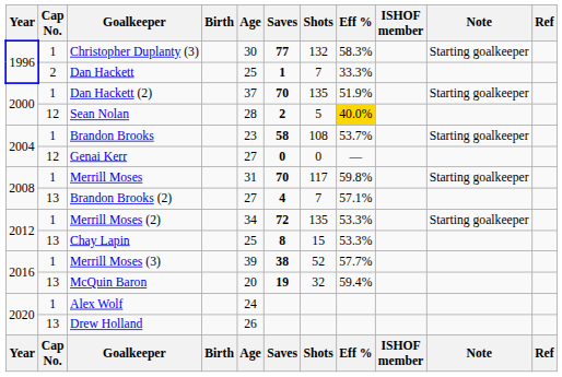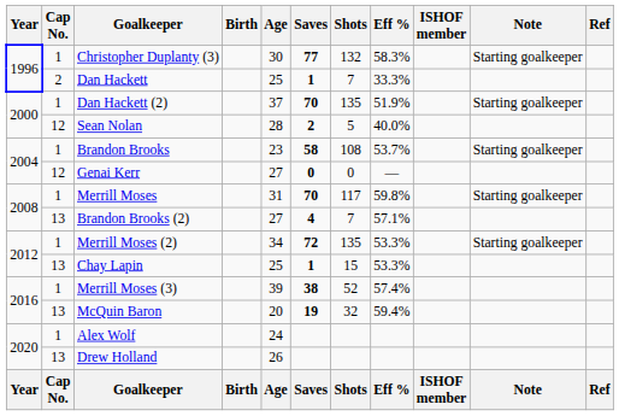Sean Nolan | Eff %: gold background -> no background
Chay Lapin | Saves: 8 -> 1
Merrill Moses (3) | Eff %: 57.7% -> 57.4%
